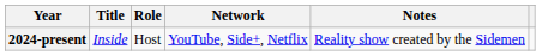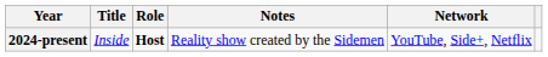columns swapped: Network <-> Notes
2024-present | Role: normal -> bold
